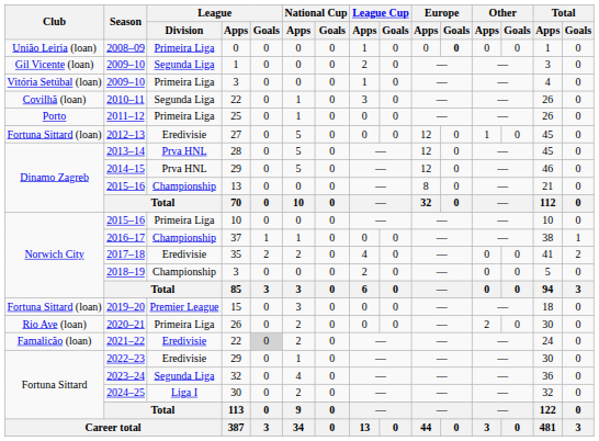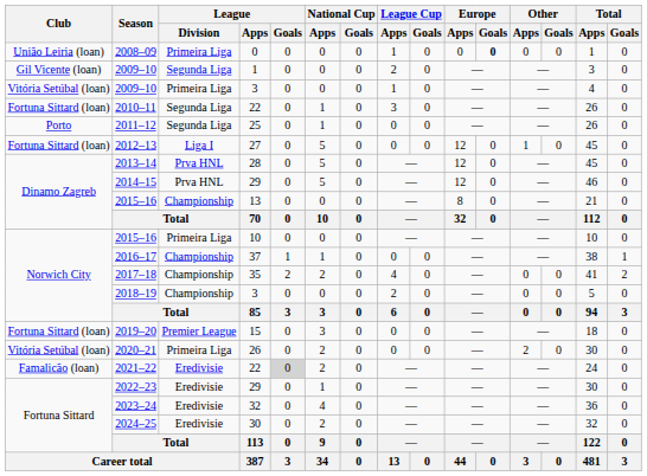2010–11 | Club: Covilhã (loan) -> Fortuna Sittard (loan)
2011–12 | League / Division: Primeira Liga -> Segunda Liga
2012–13 | League / Division: Eredivisie -> Liga I
2017–18 | League / Division: Eredivisie -> Championship
2020–21 | Club: Rio Ave (loan) -> Vitória Setúbal (loan)
2023–24 | League / Division: Segunda Liga -> Eredivisie
2024–25 | League / Division: Liga I -> Eredivisie
